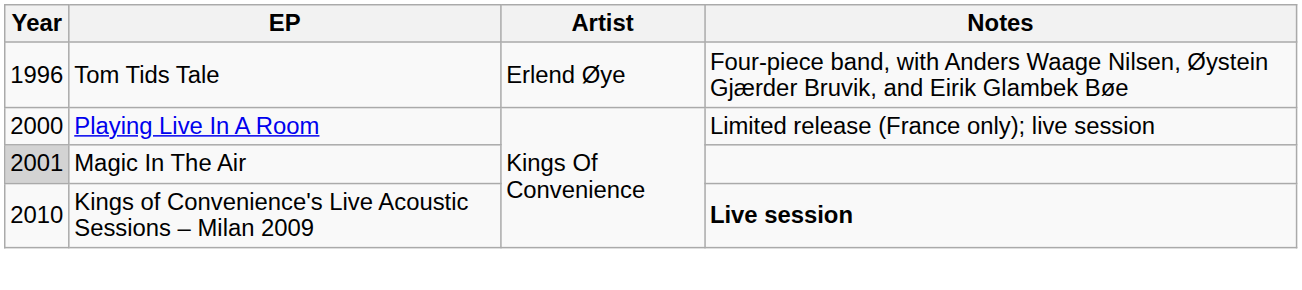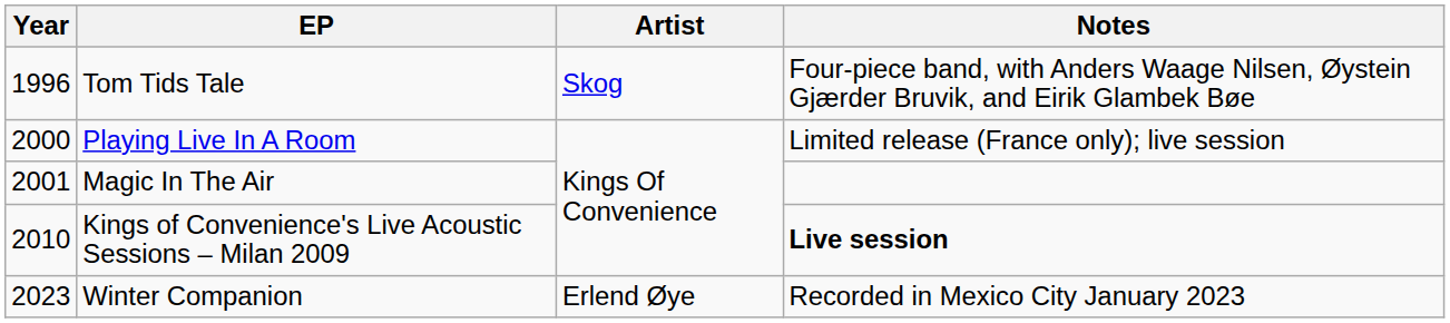Tom Tids Tale | Artist: Erlend Øye -> Skog
Magic In The Air | Year: lightgrey background -> no background
+ row: 2023 | Winter Companion | Erlend Øye | Recorded in Mexico City January 2023
